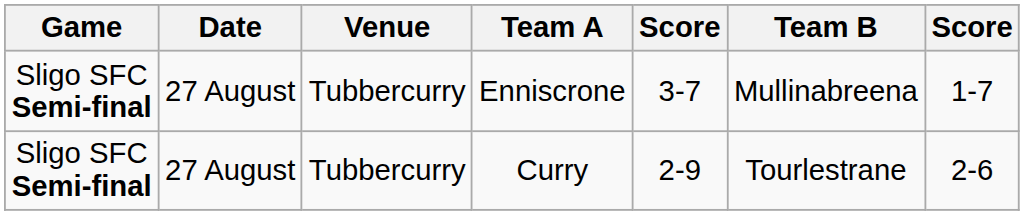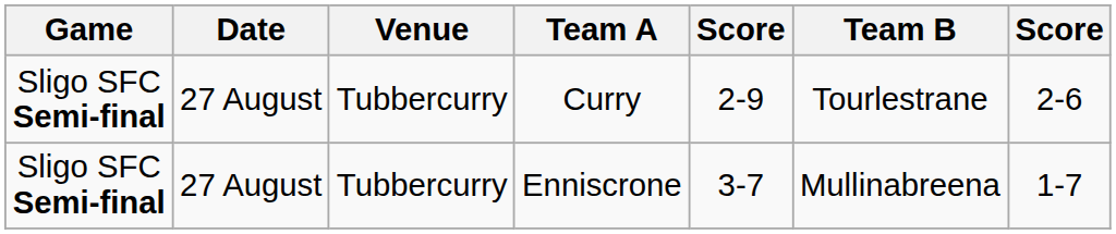rows swapped: Curry <-> Enniscrone
